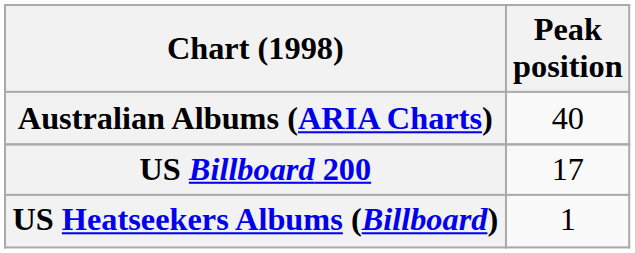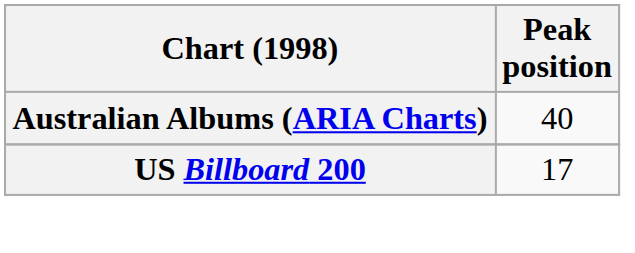- row: US Heatseekers Albums (Billboard) | 1
